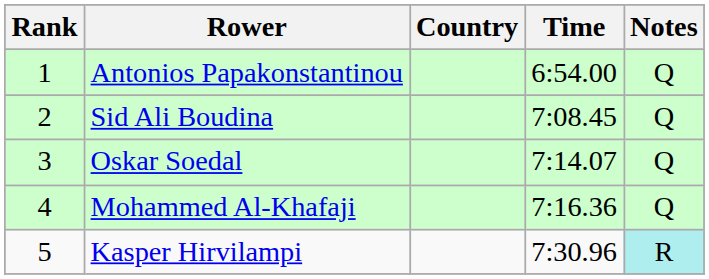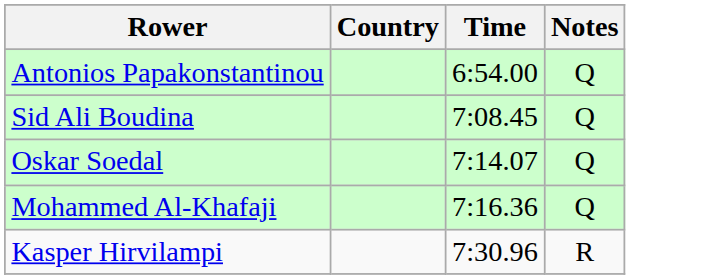- column: Rank | 1 | 2 | 3 | 4 | 5
Kasper Hirvilampi | Notes: paleturquoise background -> no background
